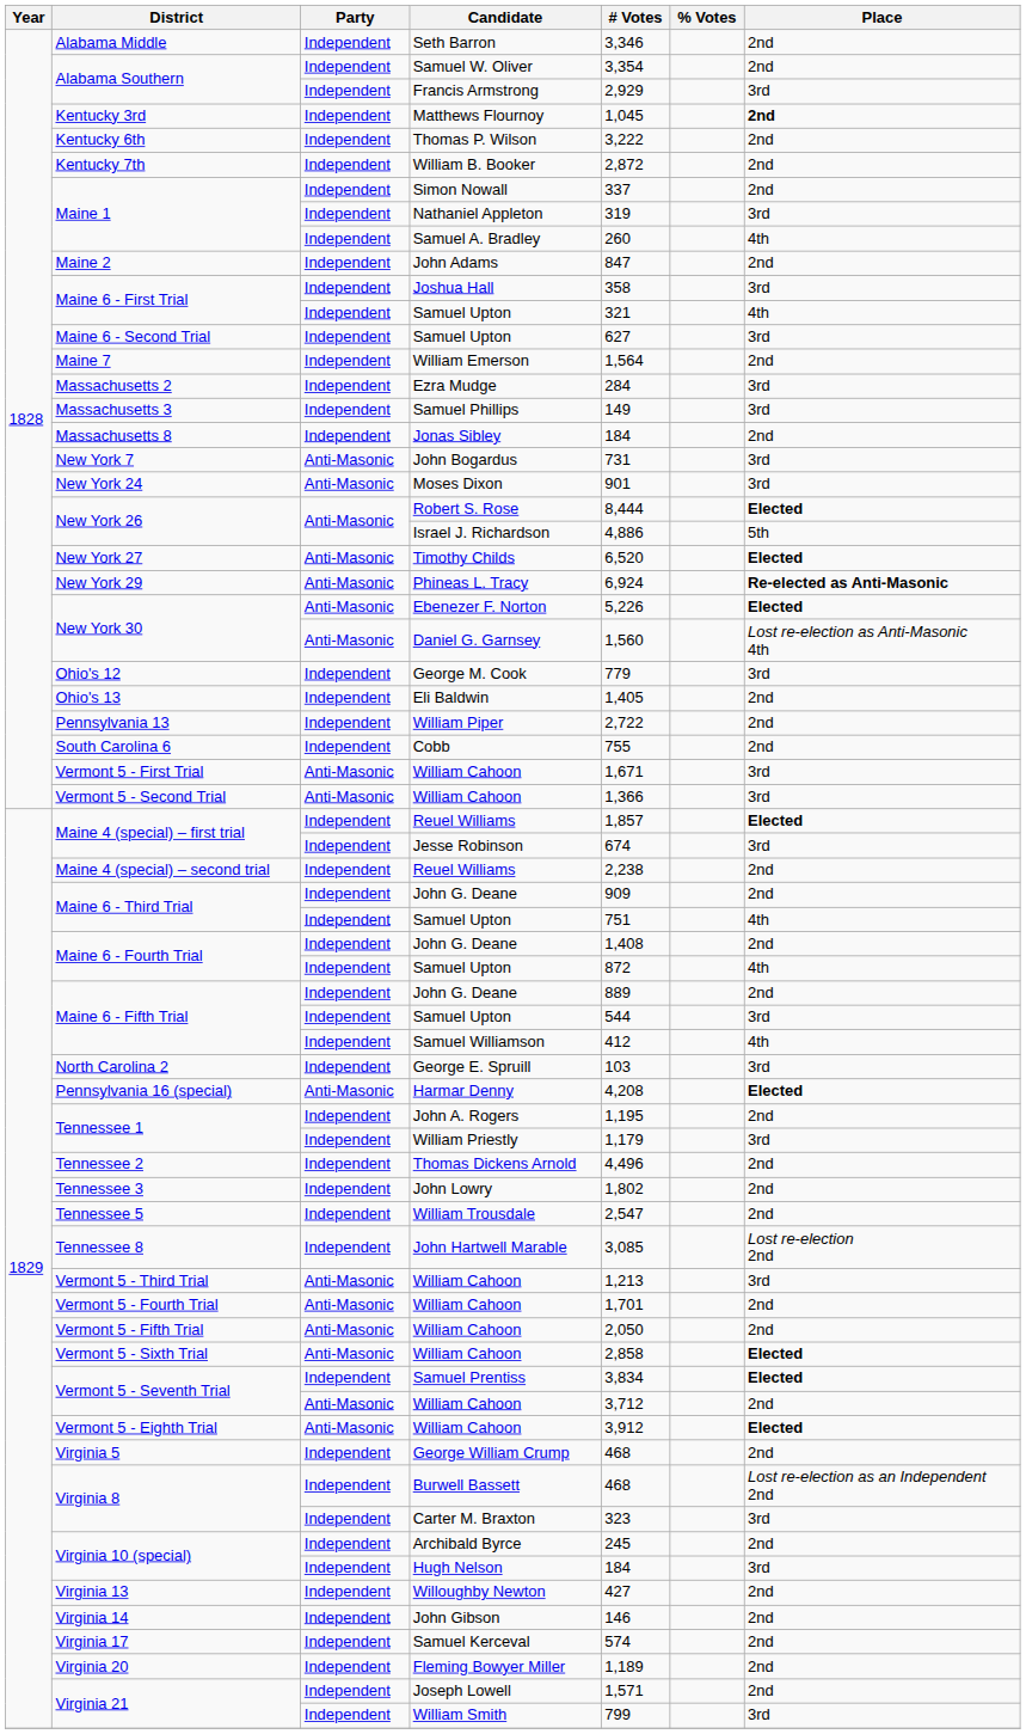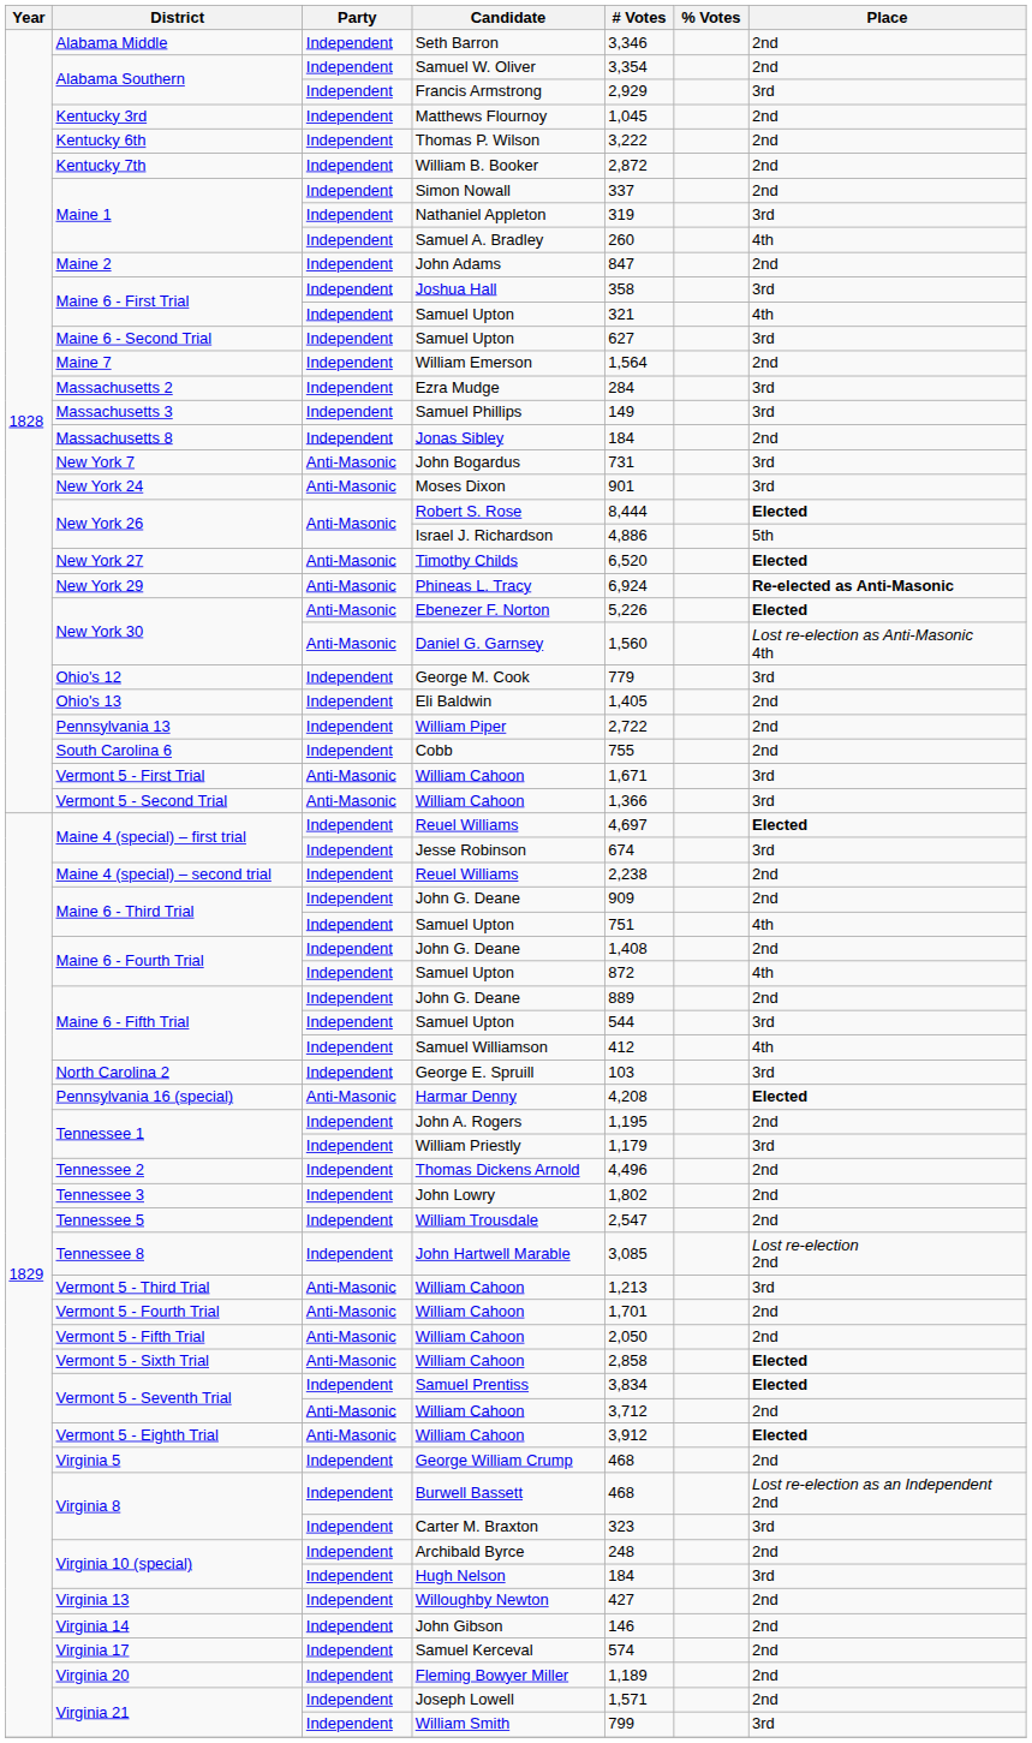Matthews Flournoy | Place: bold -> normal
Maine 4 (special) – first trial / Reuel Williams | # Votes: 1,857 -> 4,697
Archibald Byrce | # Votes: 245 -> 248
